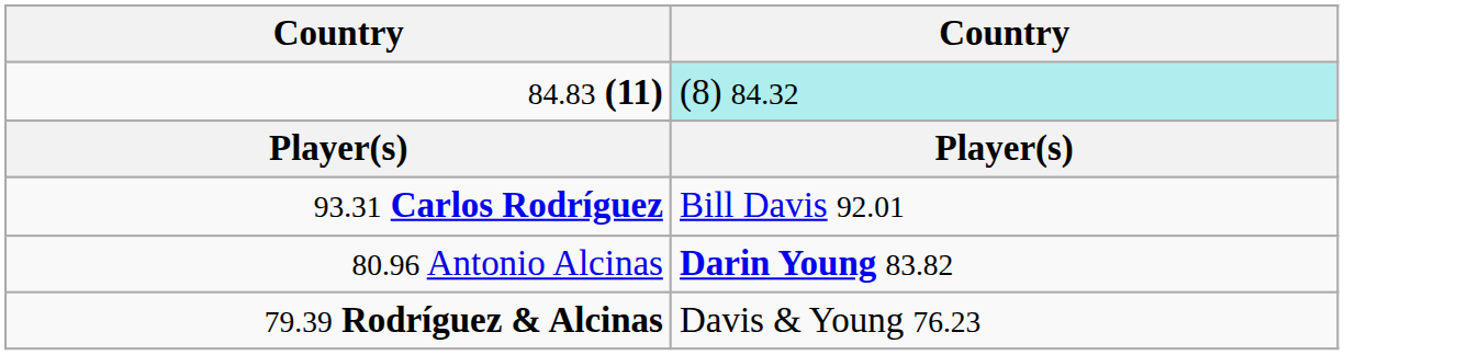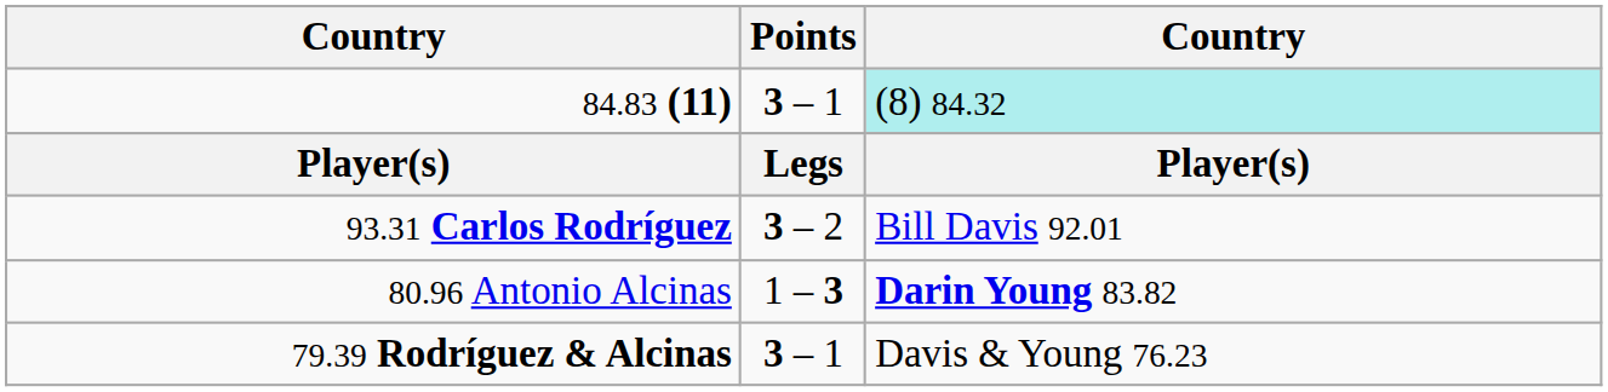+ column: Points | 3 – 1 | Legs | 3 – 2 | 1 – 3 | 3 – 1
